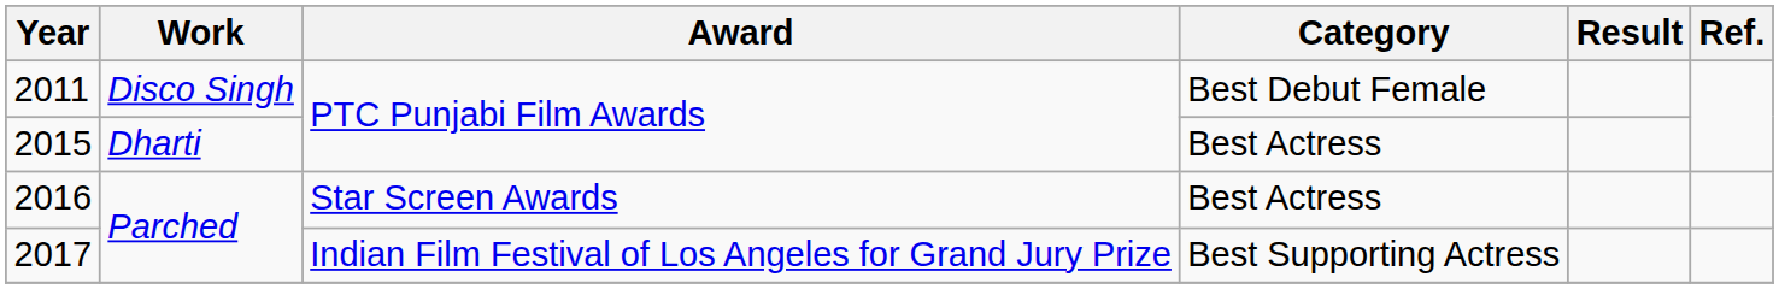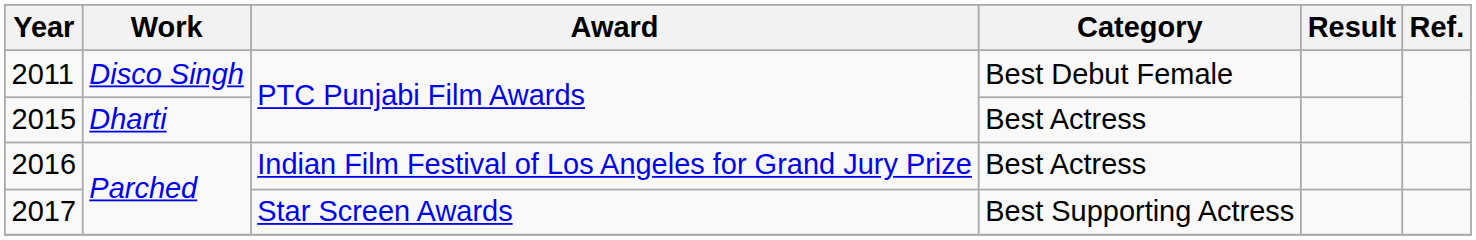2016 | Award: Star Screen Awards -> Indian Film Festival of Los Angeles for Grand Jury Prize
2017 | Award: Indian Film Festival of Los Angeles for Grand Jury Prize -> Star Screen Awards
